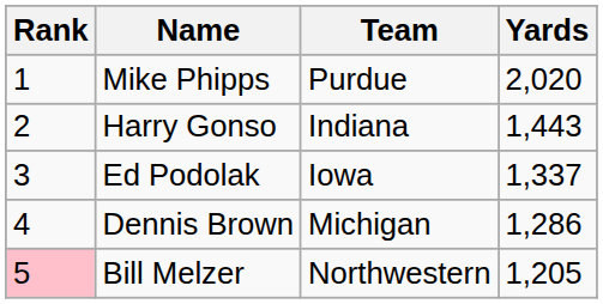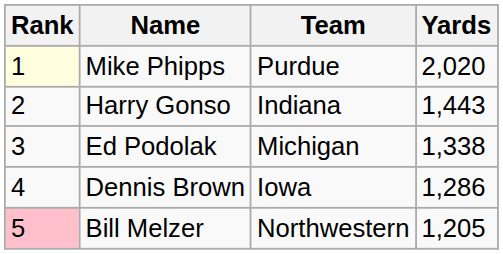Mike Phipps | Rank: no background -> lightyellow background
Ed Podolak | Team: Iowa -> Michigan
Ed Podolak | Yards: 1,337 -> 1,338
Dennis Brown | Team: Michigan -> Iowa
